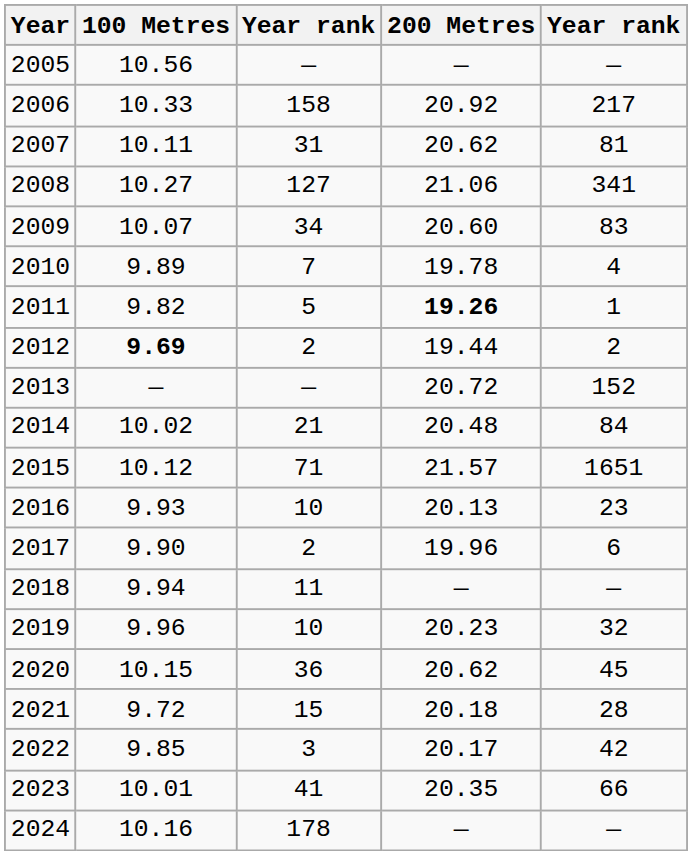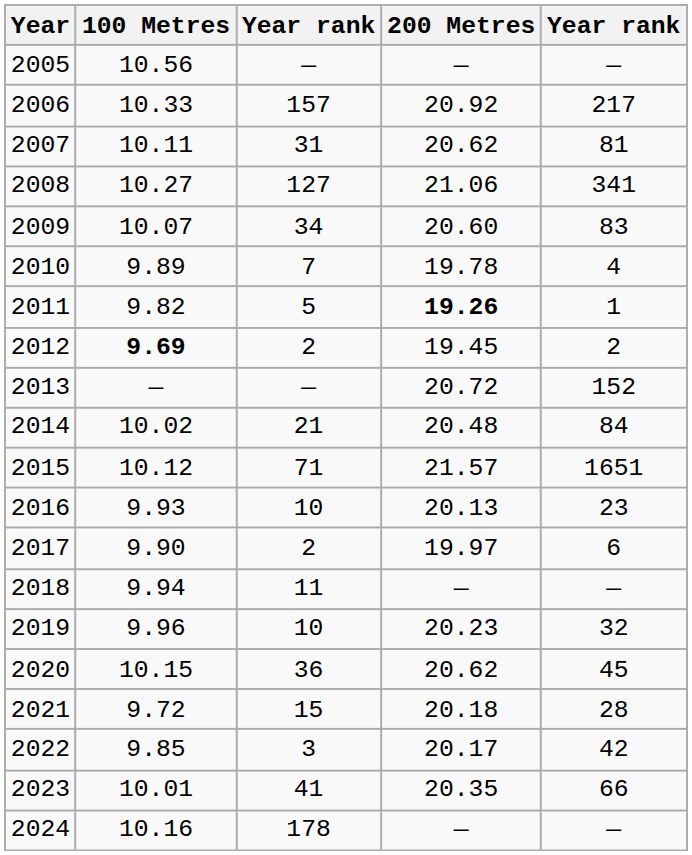2006 | column 3: 158 -> 157
2012 | 200 Metres: 19.44 -> 19.45
2017 | 200 Metres: 19.96 -> 19.97
